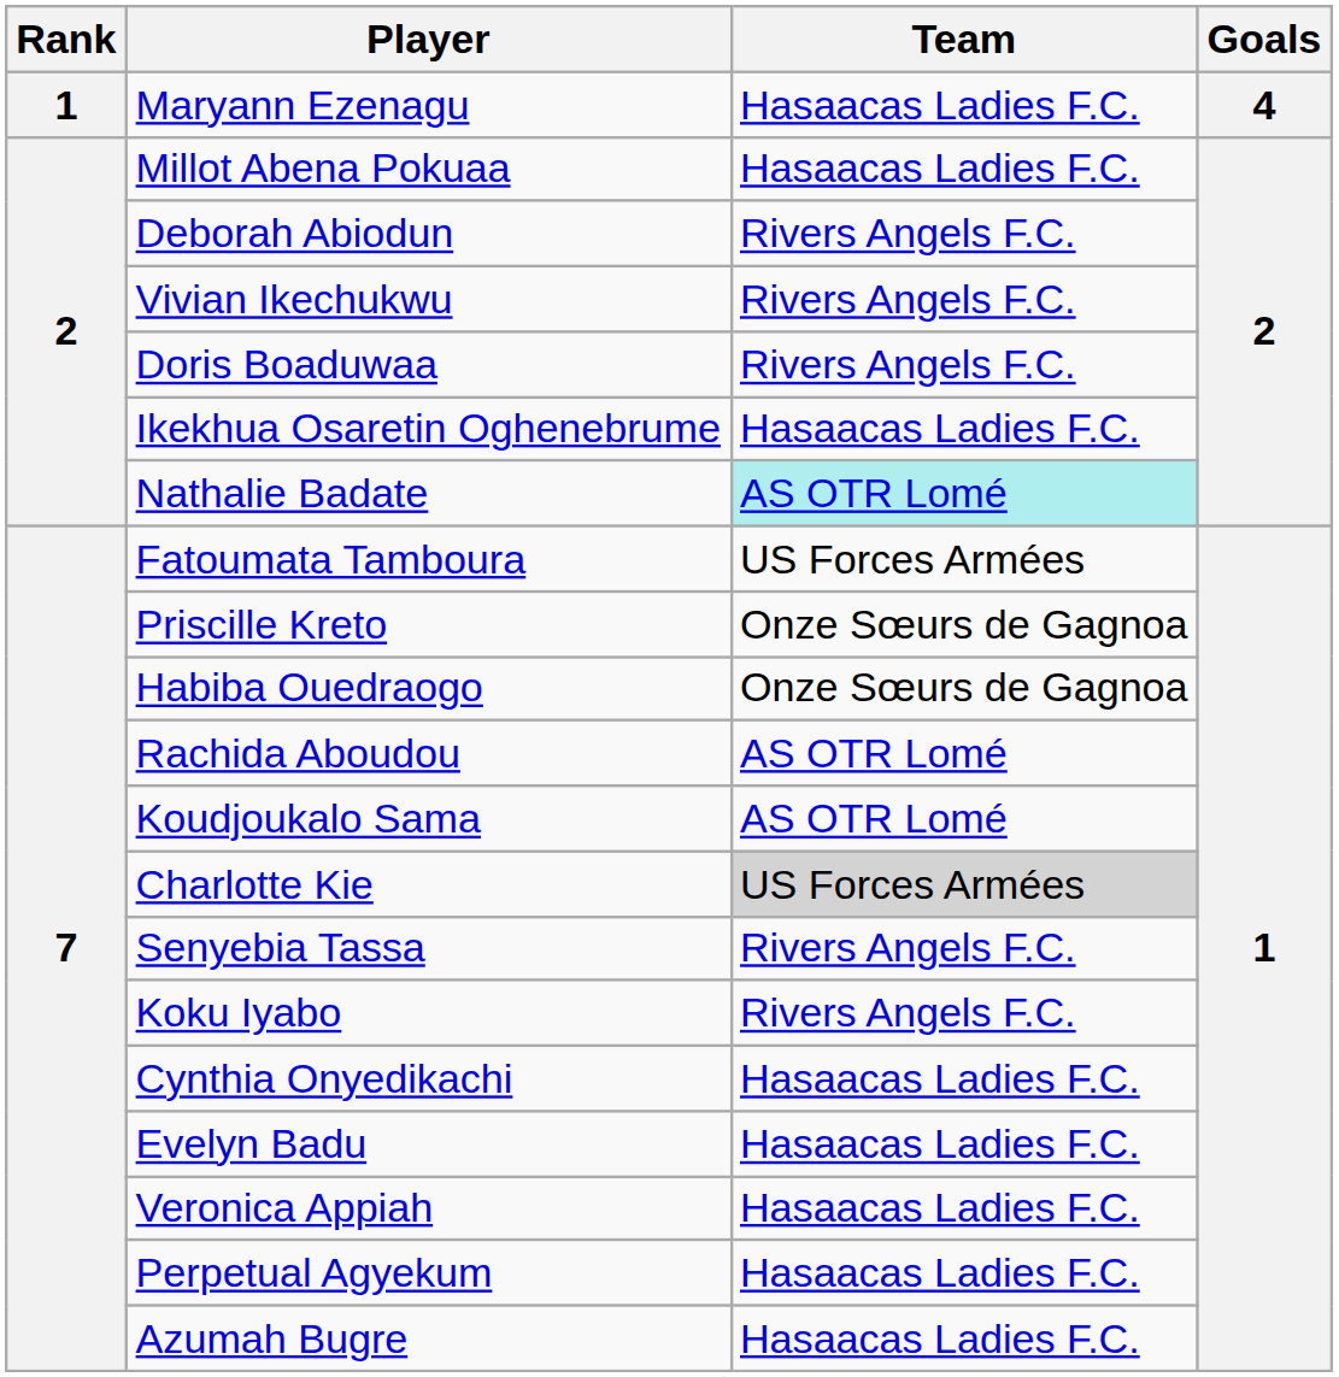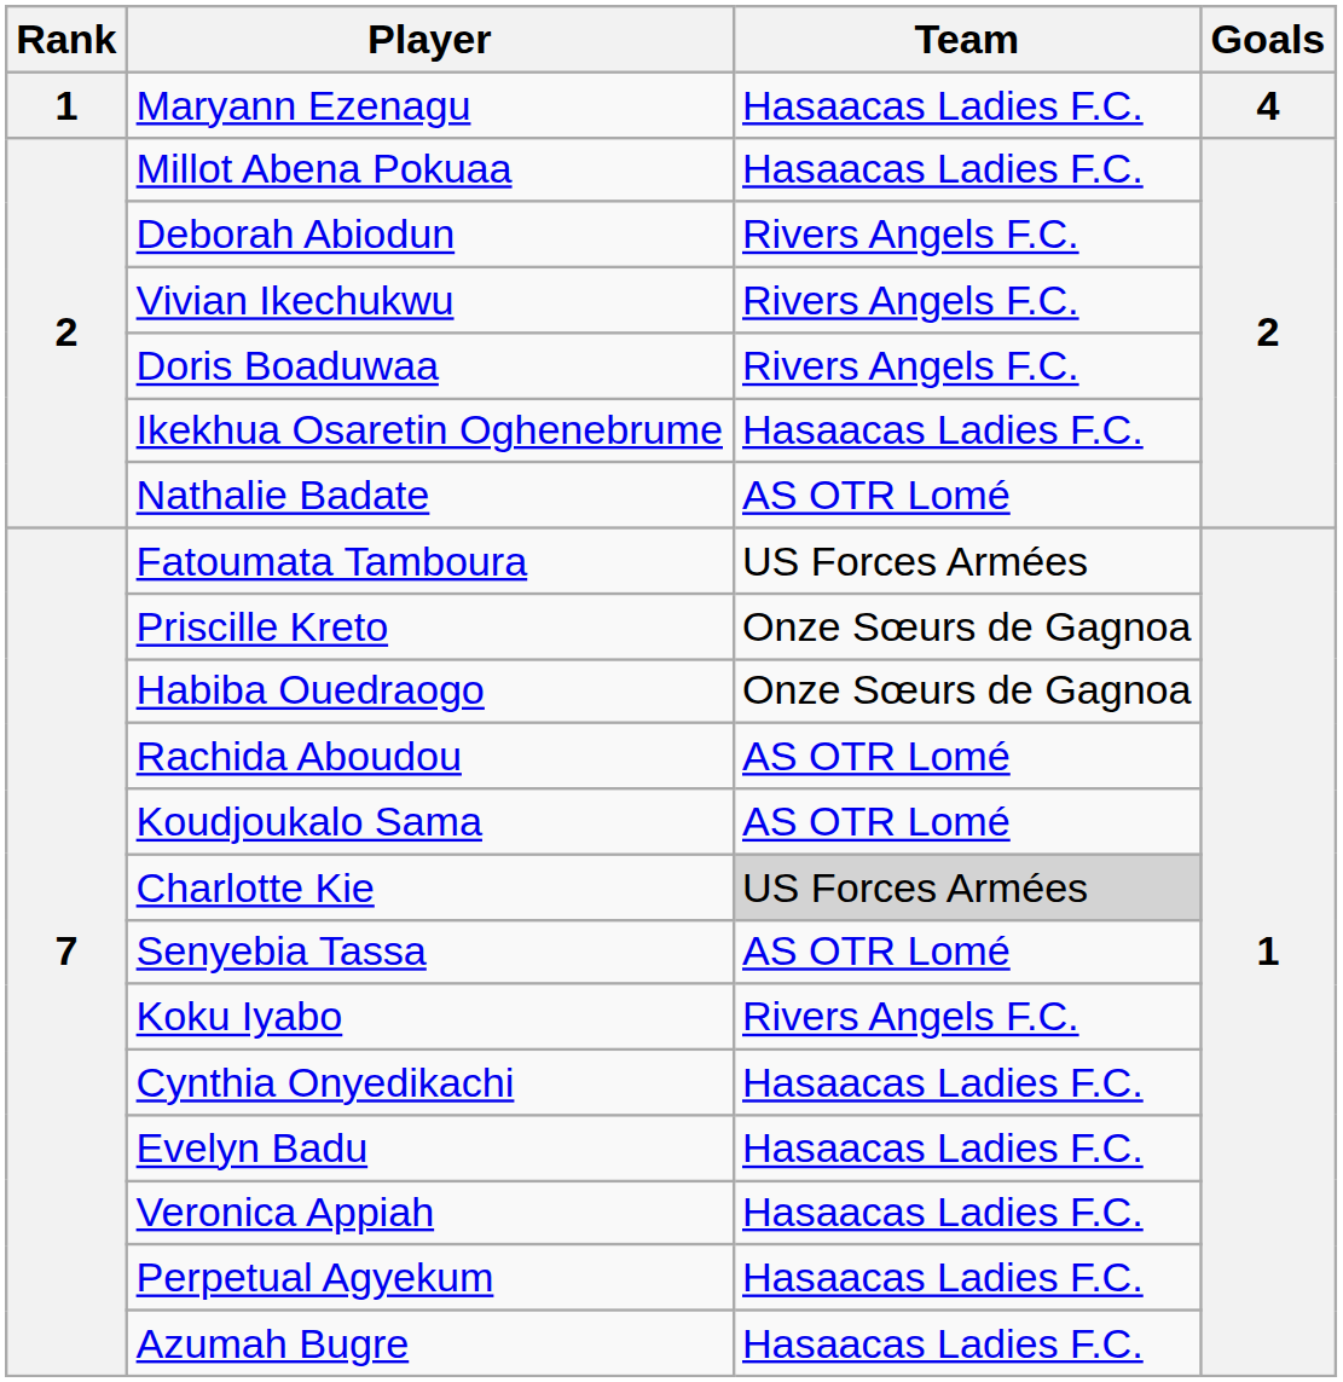Nathalie Badate | Team: paleturquoise background -> no background
Senyebia Tassa | Team: Rivers Angels F.C. -> AS OTR Lomé
